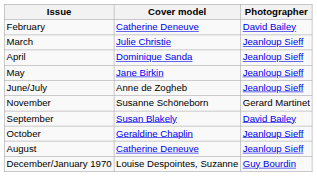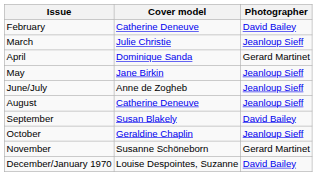April | Photographer: Jeanloup Sieff -> Gerard Martinet
rows swapped: August <-> November
December/January 1970 | Photographer: Guy Bourdin -> David Bailey
